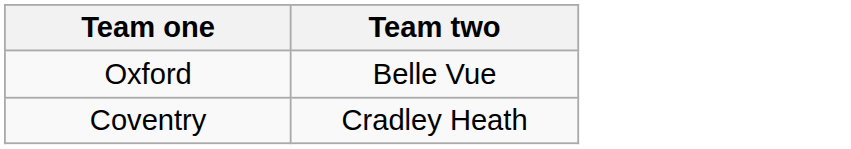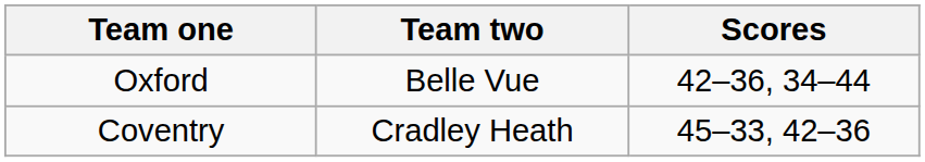+ column: Scores | 42–36, 34–44 | 45–33, 42–36
